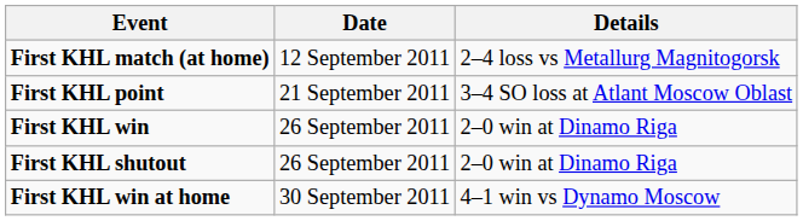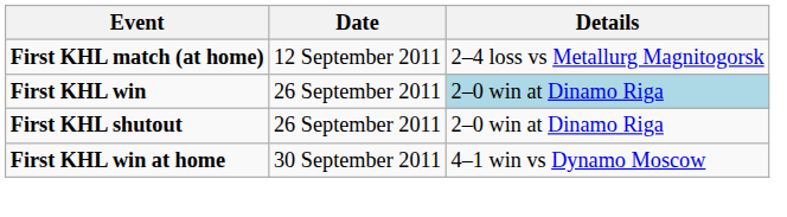- row: First KHL point | 21 September 2011 | 3–4 SO loss at Atlant Moscow Oblast
First KHL win | Details: no background -> lightblue background
